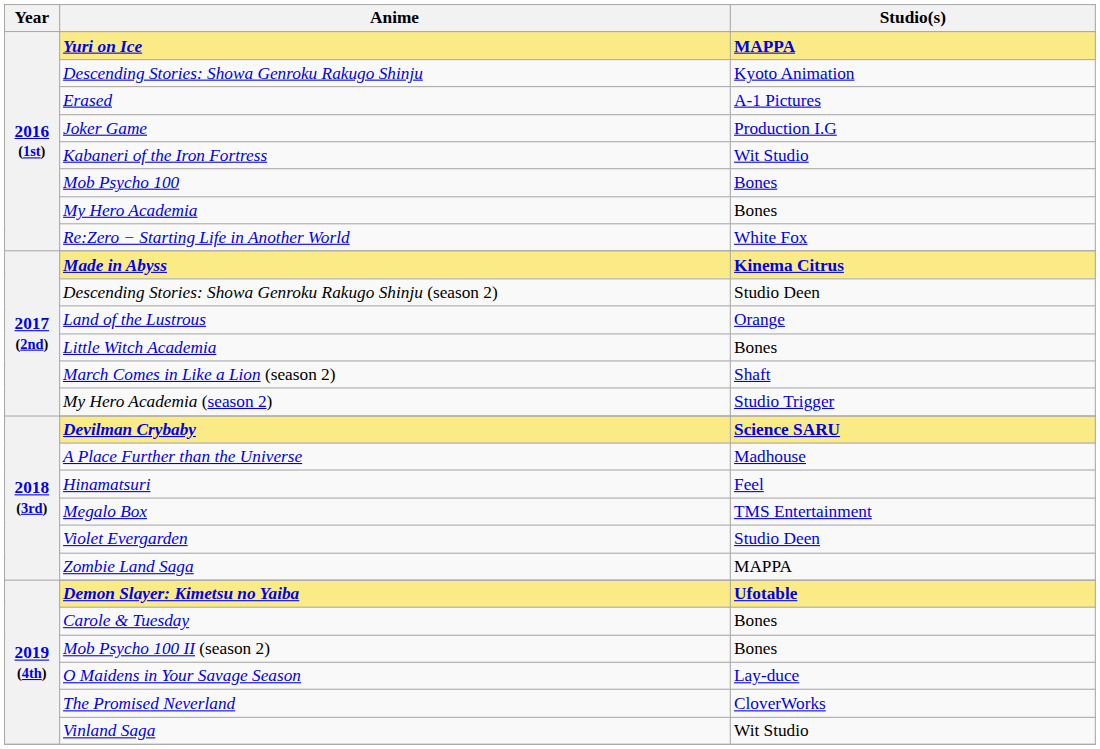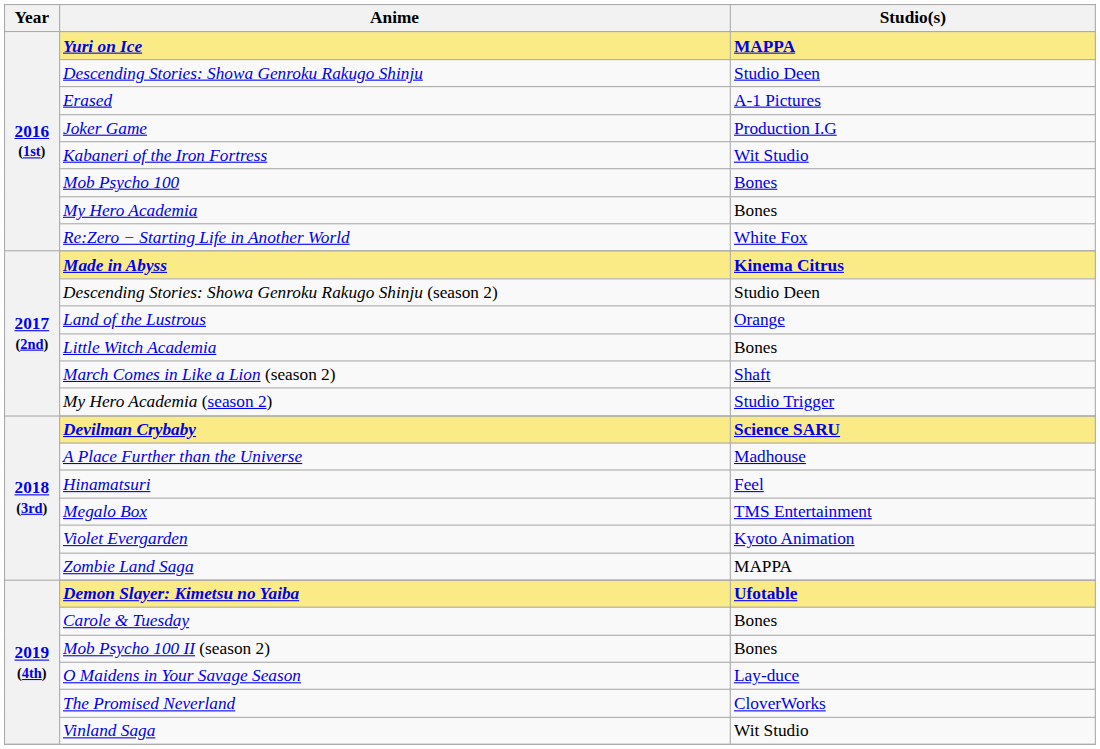Descending Stories: Showa Genroku Rakugo Shinju | Studio(s): Kyoto Animation -> Studio Deen
Violet Evergarden | Studio(s): Studio Deen -> Kyoto Animation
